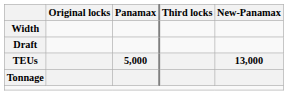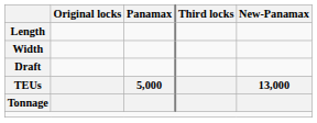+ row: Length
